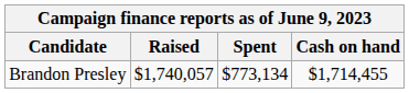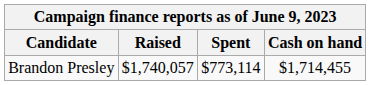Brandon Presley | Spent: $773,134 -> $773,114
